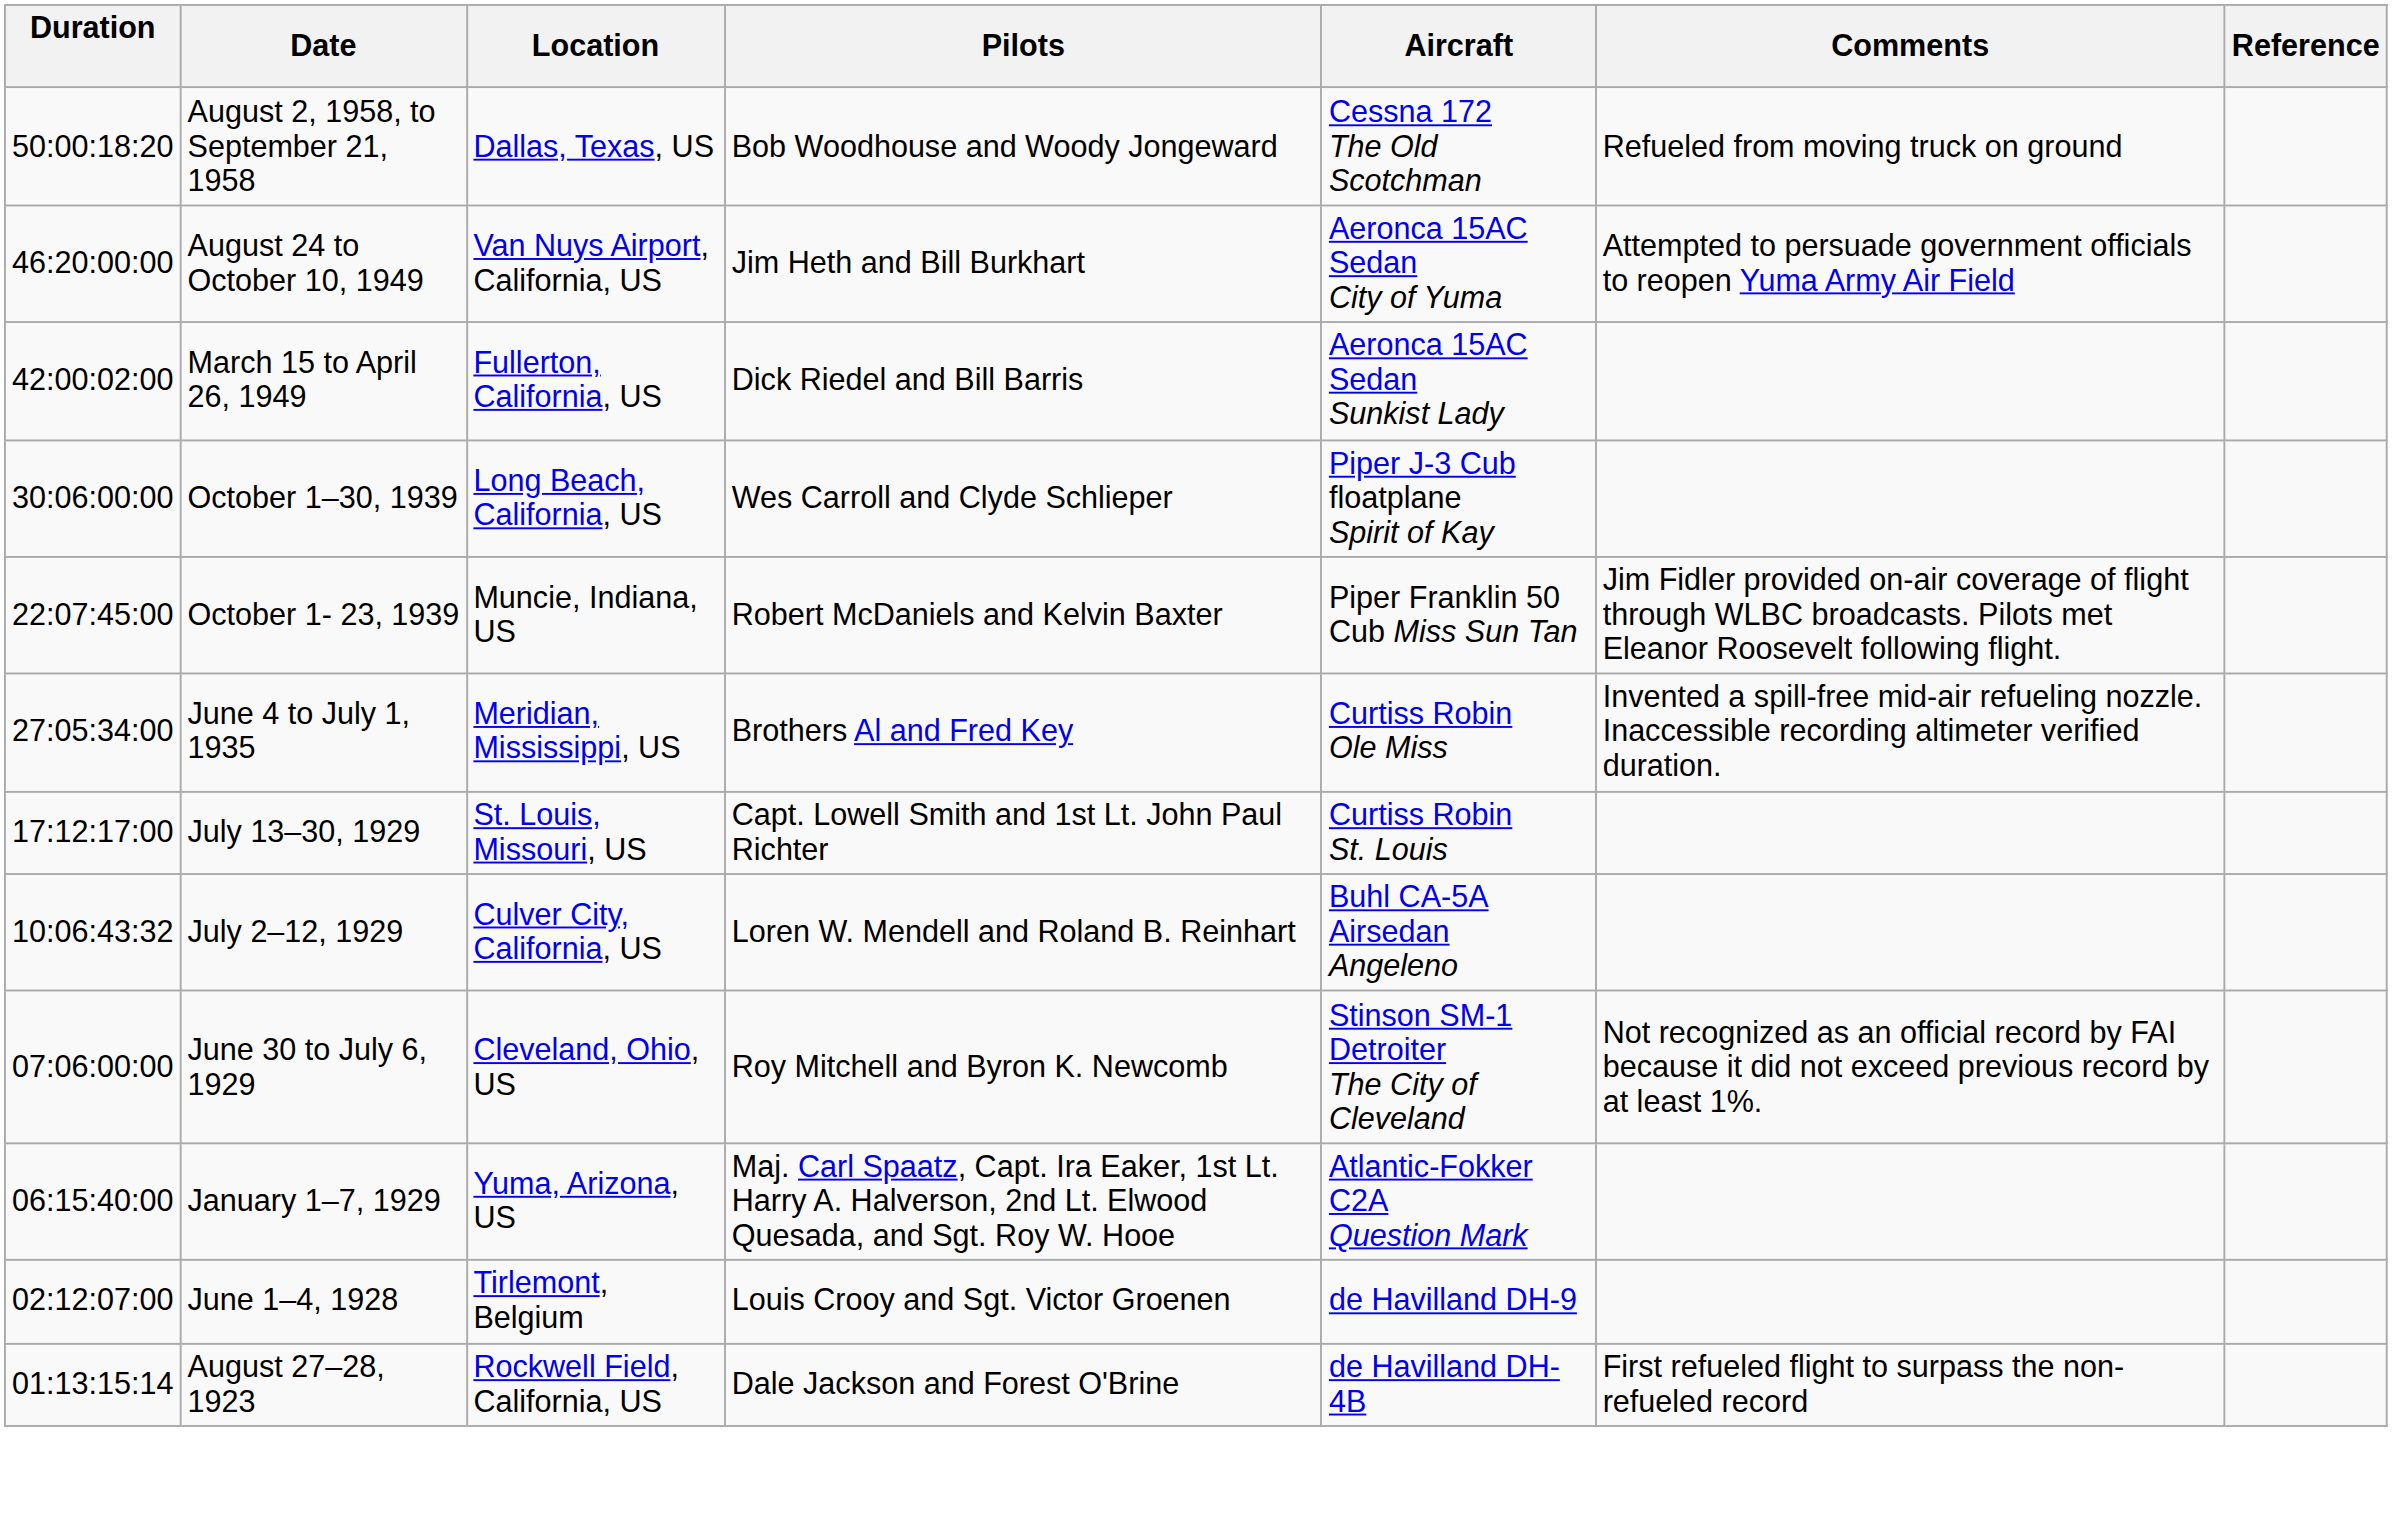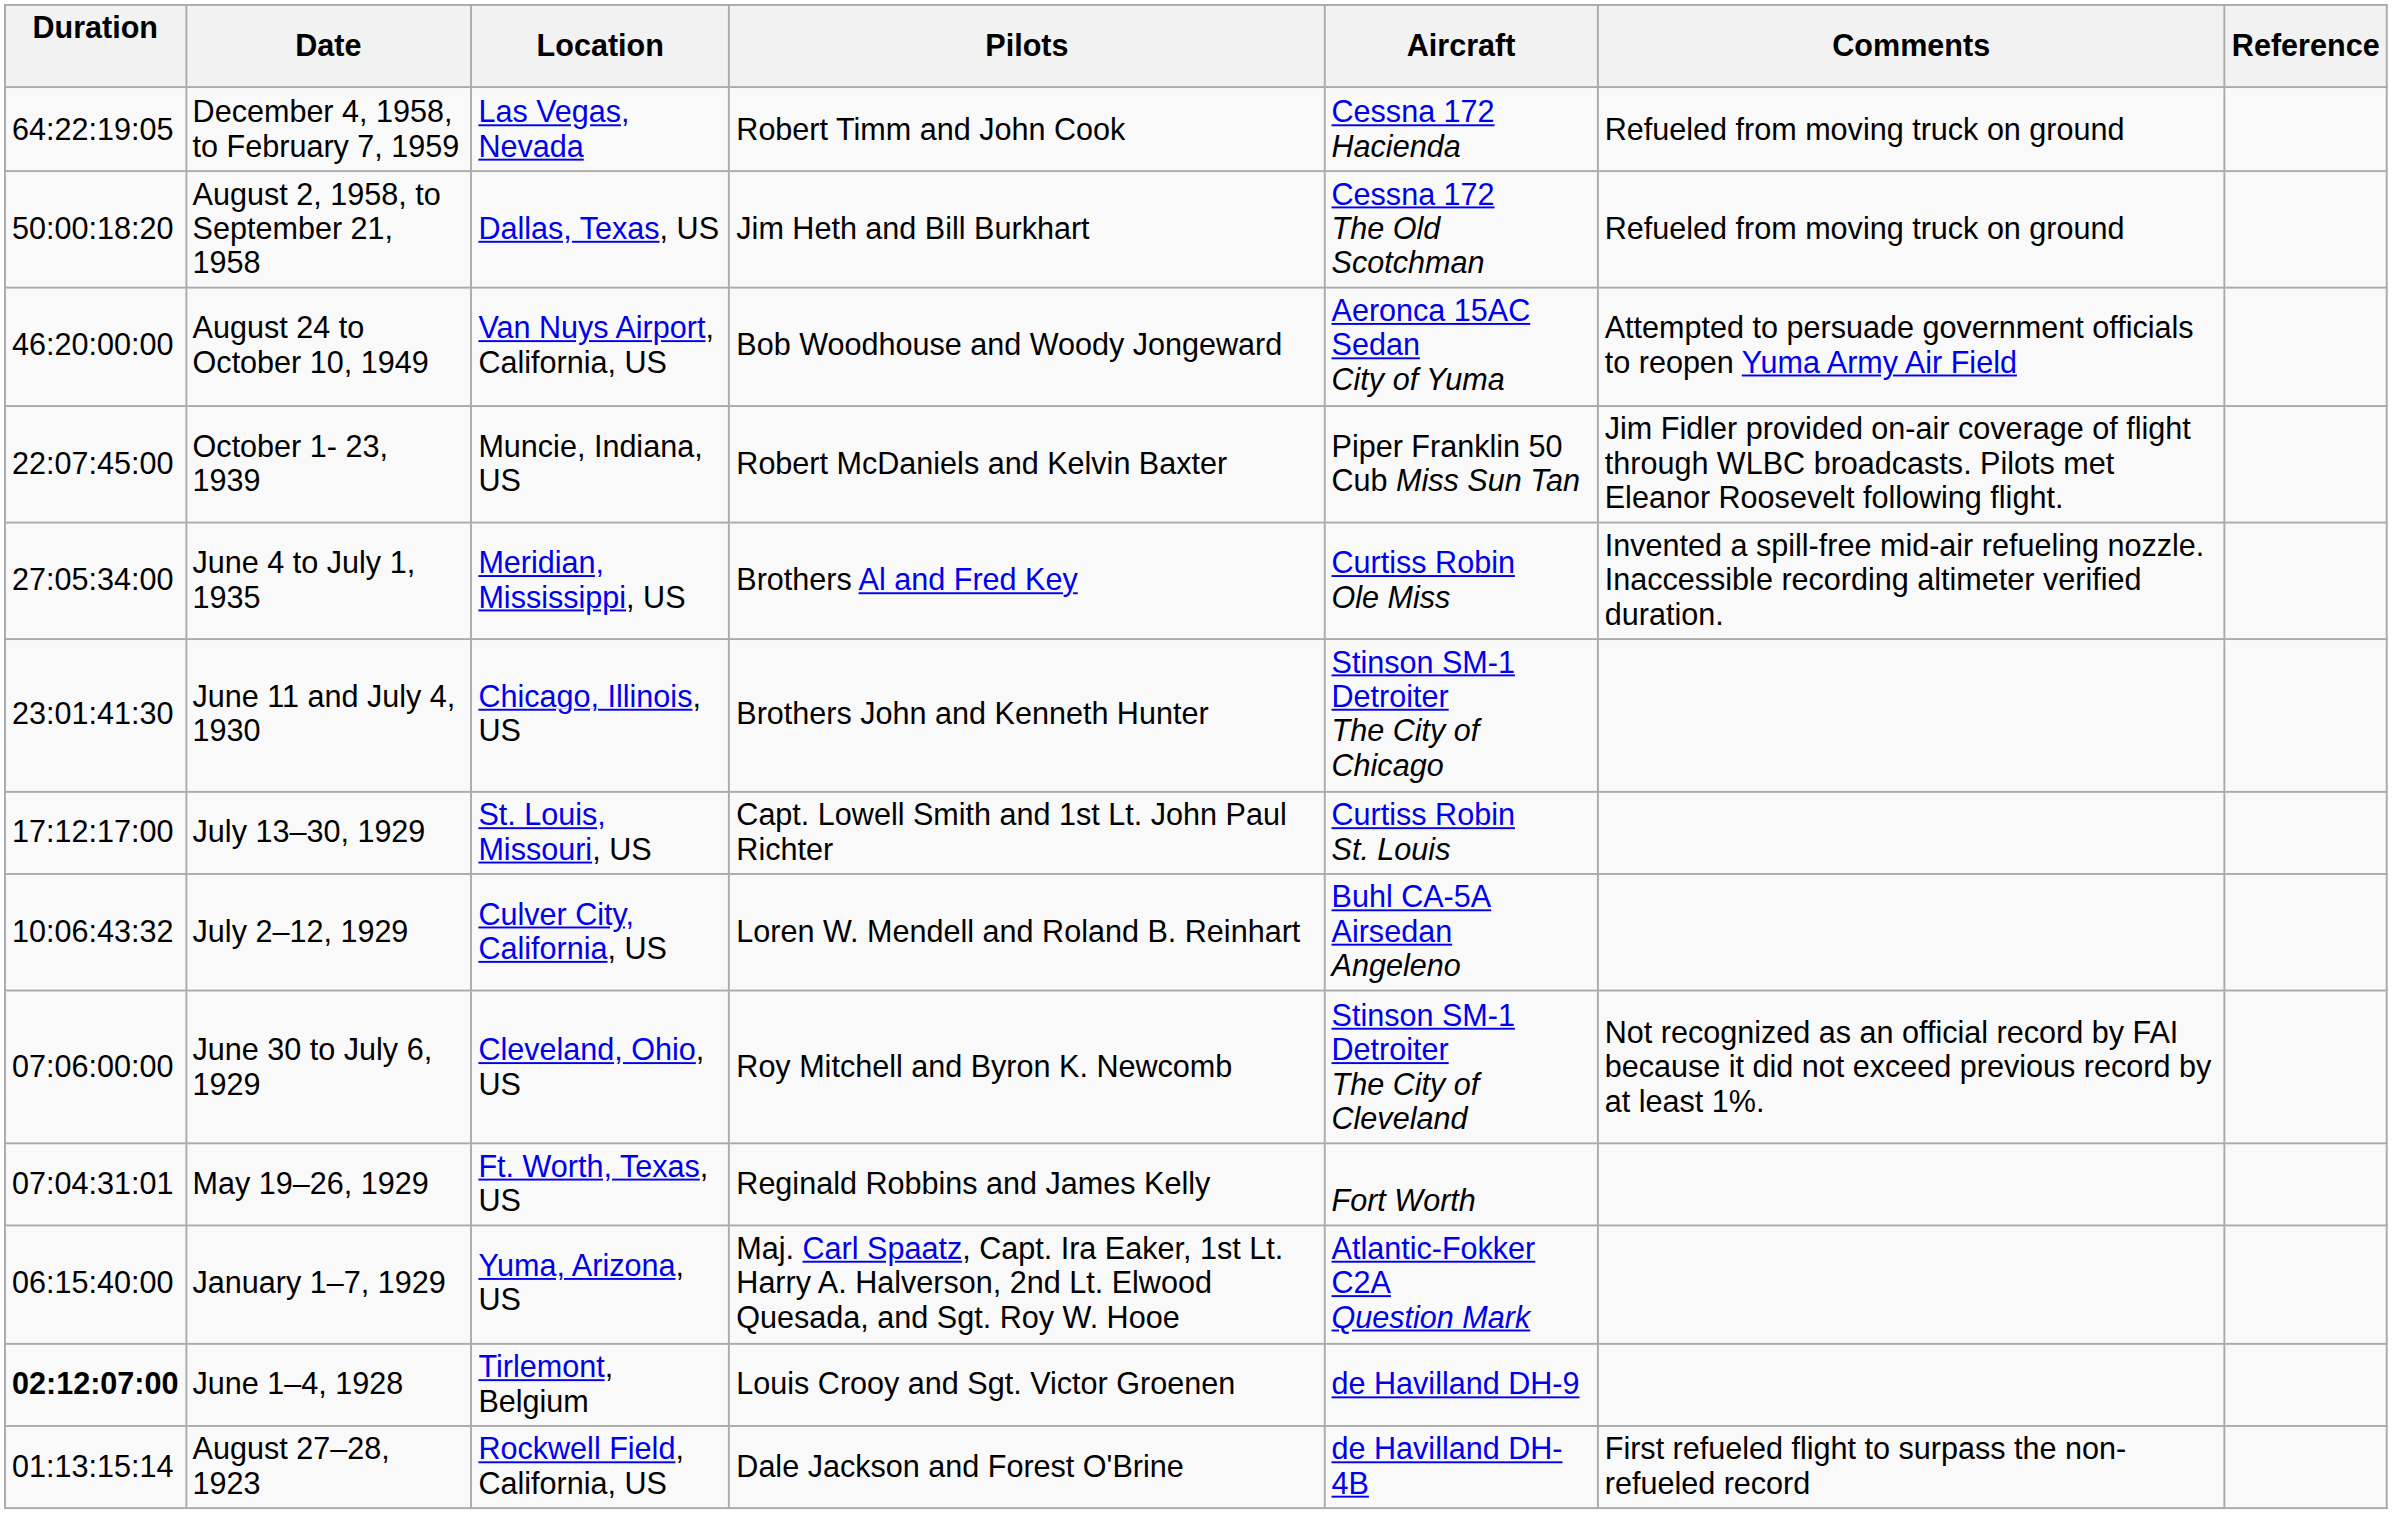+ row: 64:22:19:05 | December 4, 1958, to February 7, 1959 | Las Vegas, Nevada | Robert Timm and John Cook | Cessna 172 Hacienda | Refueled from moving truck on ground
August 2, 1958, to September 21, 1958 | Pilots: Bob Woodhouse and Woody Jongeward -> Jim Heth and Bill Burkhart
August 24 to October 10, 1949 | Pilots: Jim Heth and Bill Burkhart -> Bob Woodhouse and Woody Jongeward
- row: 42:00:02:00 | March 15 to April 26, 1949 | Fullerton, California, US | Dick Riedel and Bill Barris | Aeronca 15AC Sedan Sunkist Lady
- row: 30:06:00:00 | October 1–30, 1939 | Long Beach, California, US | Wes Carroll and Clyde Schlieper | Piper J-3 Cub floatplane Spirit of Kay
+ row: 23:01:41:30 | June 11 and July 4, 1930 | Chicago, Illinois, US | Brothers John and Kenneth Hunter | Stinson SM-1 Detroiter The City of Chicago
+ row: 07:04:31:01 | May 19–26, 1929 | Ft. Worth, Texas, US | Reginald Robbins and James Kelly | Fort Worth
June 1–4, 1928 | Duration: normal -> bold
